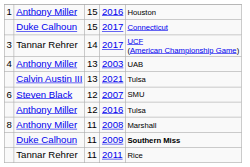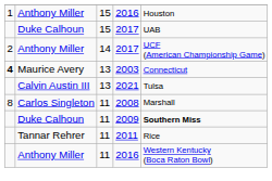15 / 2017 | column 5: Connecticut -> UAB
14 / 2017 | column 1: 3 -> 2
14 / 2017 | column 2: Tannar Rehrer -> Anthony Miller
2003 | column 1: normal -> bold
2003 | column 2: Anthony Miller -> Maurice Avery
2003 | column 5: UAB -> Connecticut
- row: 6 | Steven Black | 12 | 2007 | SMU
- row: Anthony Miller | 12 | 2016 | Tulsa
2008 | column 2: Anthony Miller -> Carlos Singleton
+ row: Anthony Miller | 11 | 2016 | Western Kentucky (Boca Raton Bowl)
